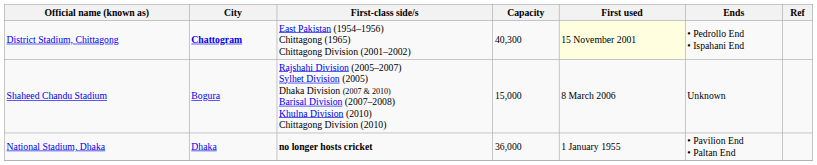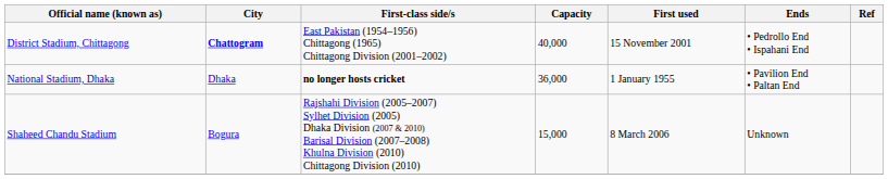District Stadium, Chittagong | Capacity: 40,300 -> 40,000
District Stadium, Chittagong | First used: lightyellow background -> no background
rows swapped: National Stadium, Dhaka <-> Shaheed Chandu Stadium
